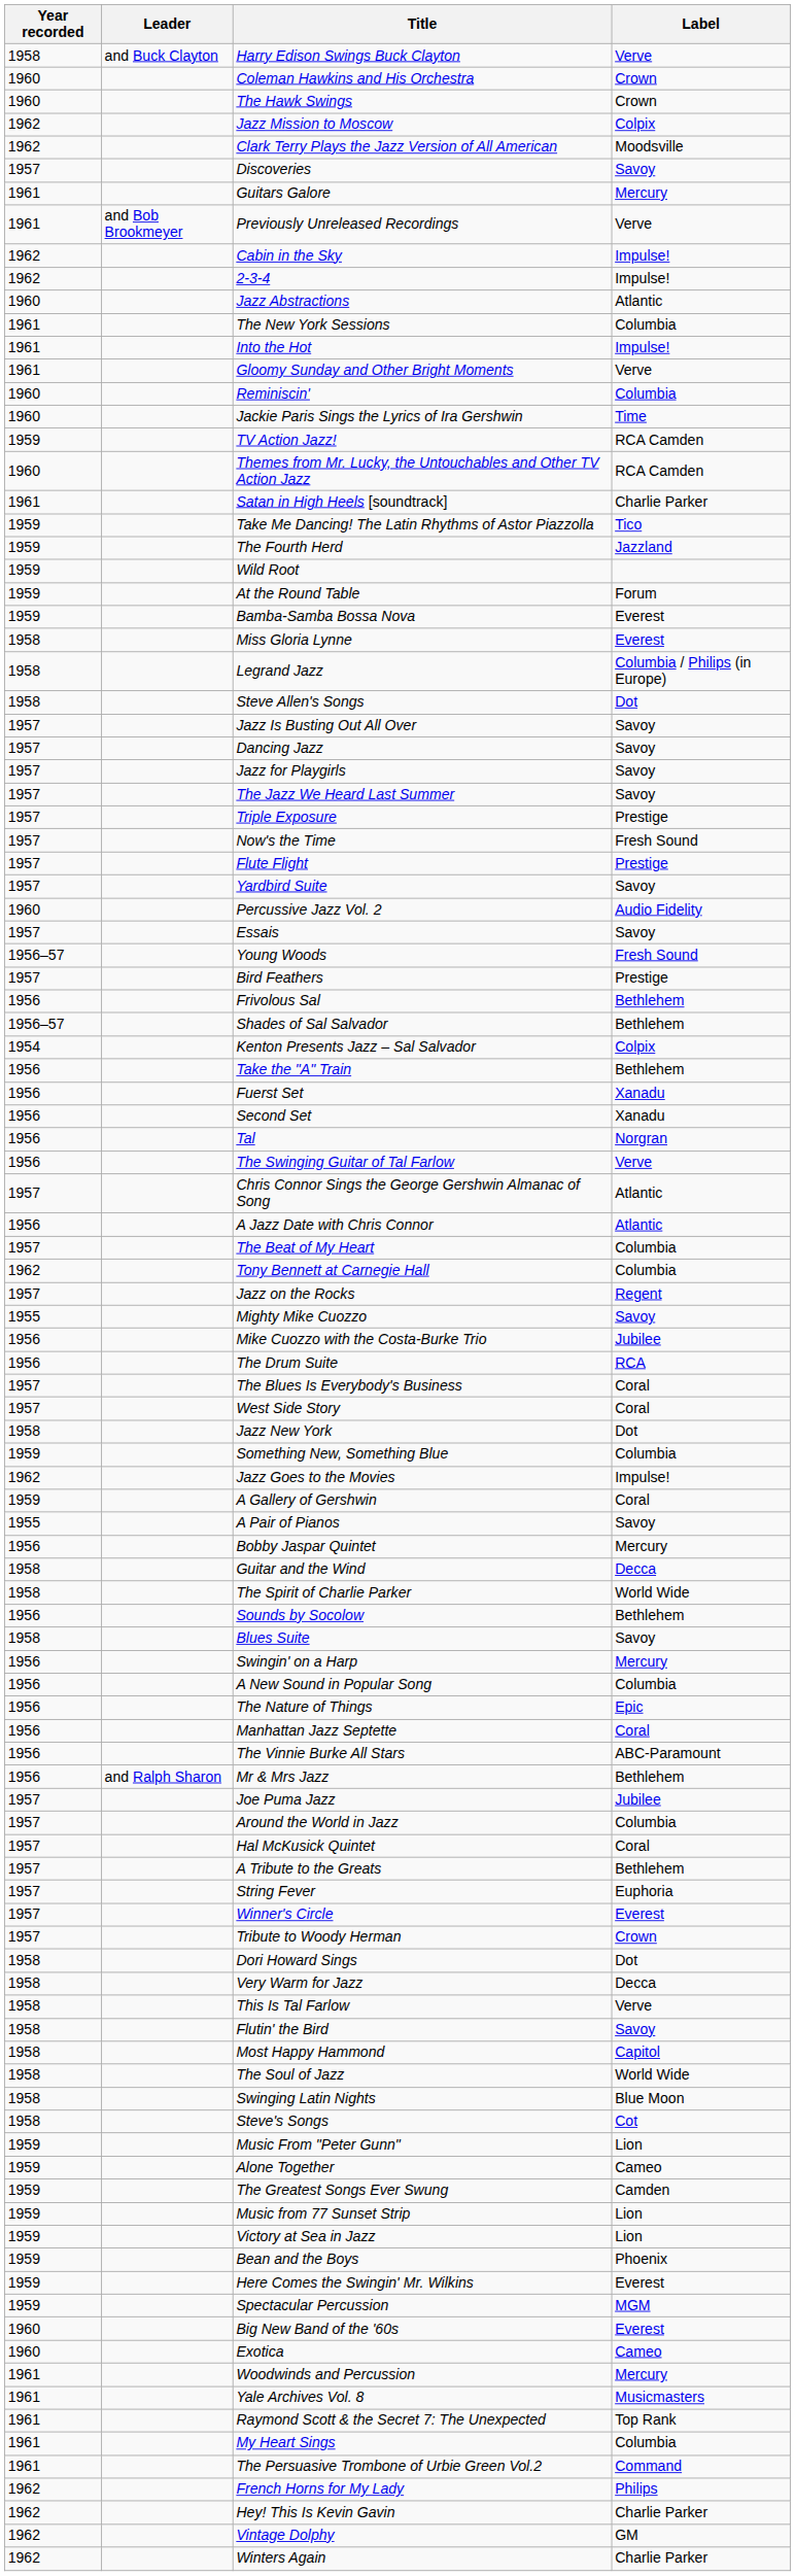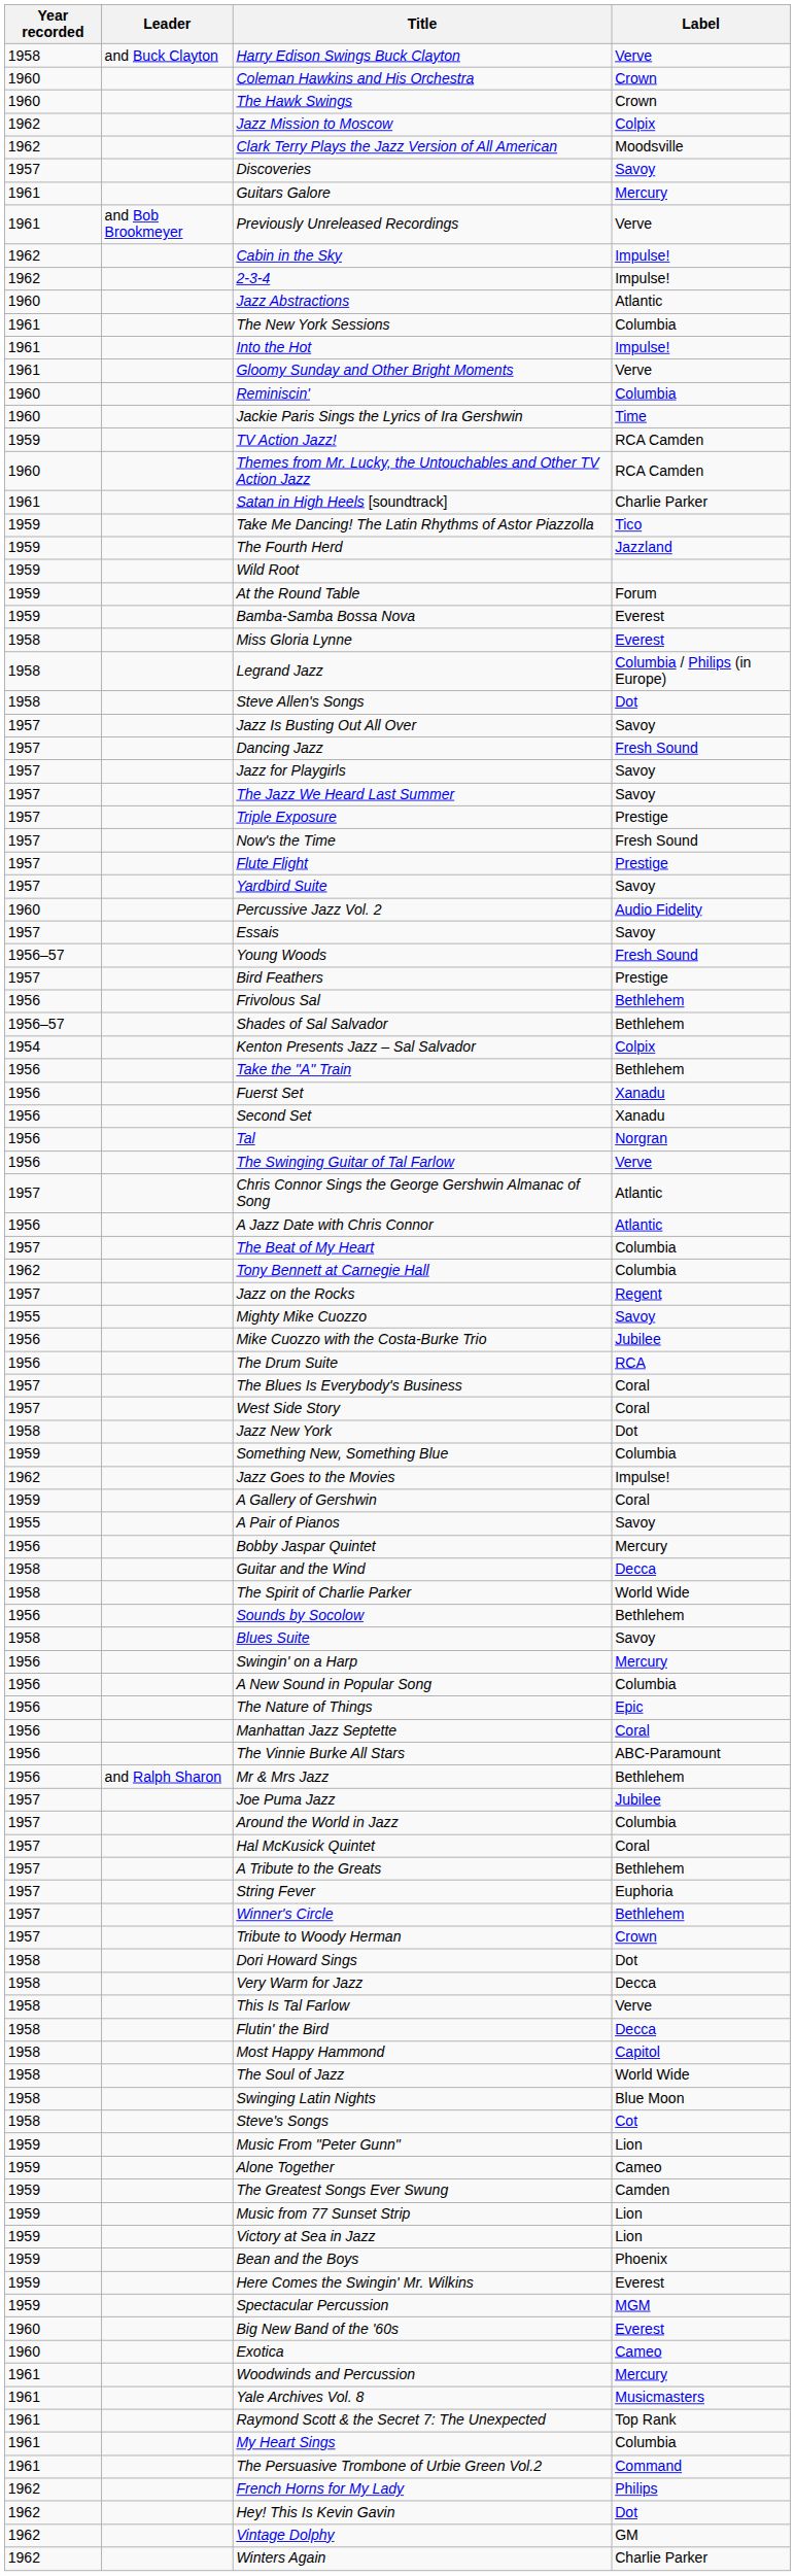Dancing Jazz | Label: Savoy -> Fresh Sound
Winner's Circle | Label: Everest -> Bethlehem
Flutin' the Bird | Label: Savoy -> Decca
Hey! This Is Kevin Gavin | Label: Charlie Parker -> Dot
